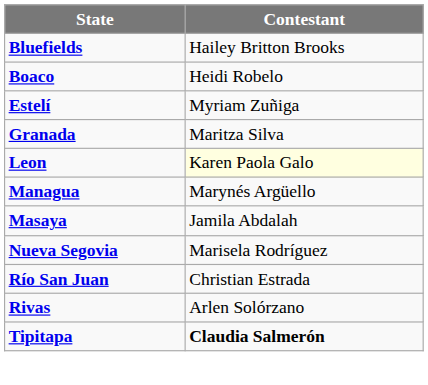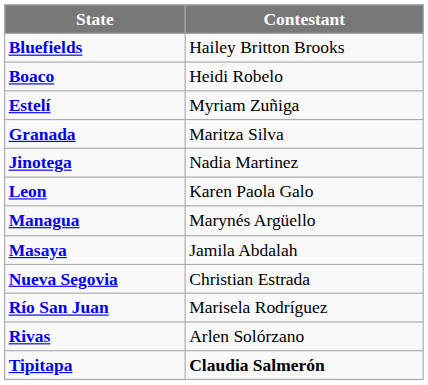+ row: Jinotega | Nadia Martinez
Leon | Contestant: lightyellow background -> no background
Nueva Segovia | Contestant: Marisela Rodríguez -> Christian Estrada
Río San Juan | Contestant: Christian Estrada -> Marisela Rodríguez
